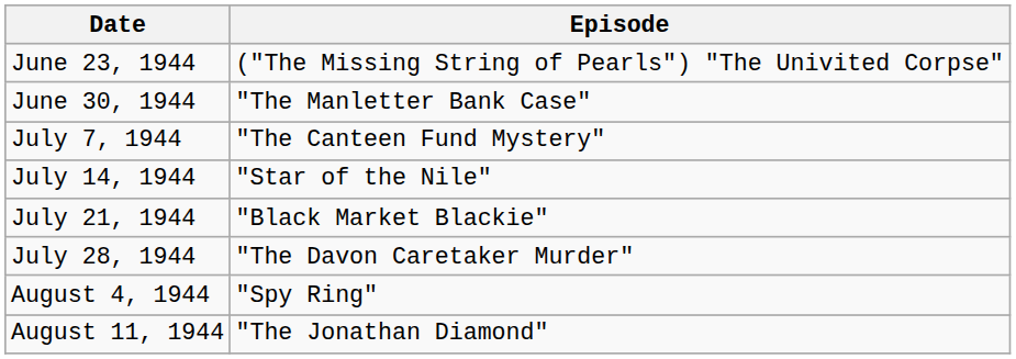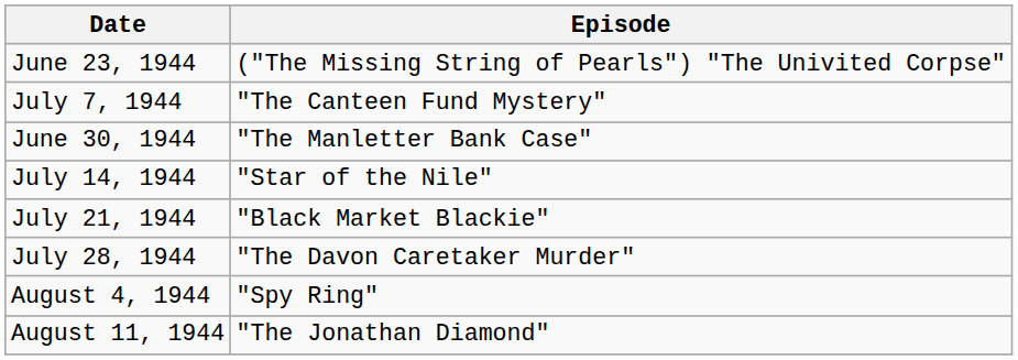rows swapped: June 30, 1944 <-> July 7, 1944
